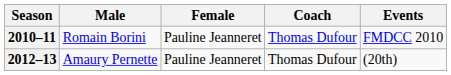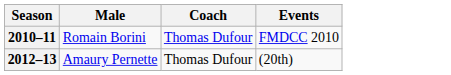- column: Female | Pauline Jeanneret | Pauline Jeanneret
